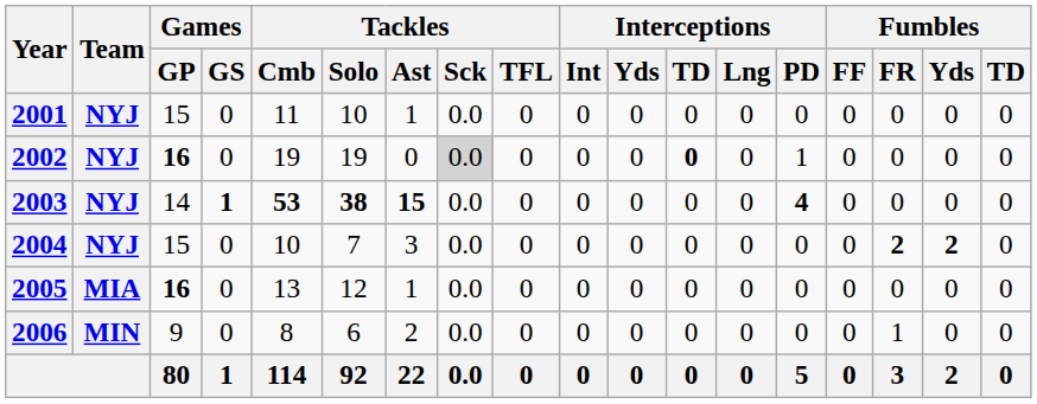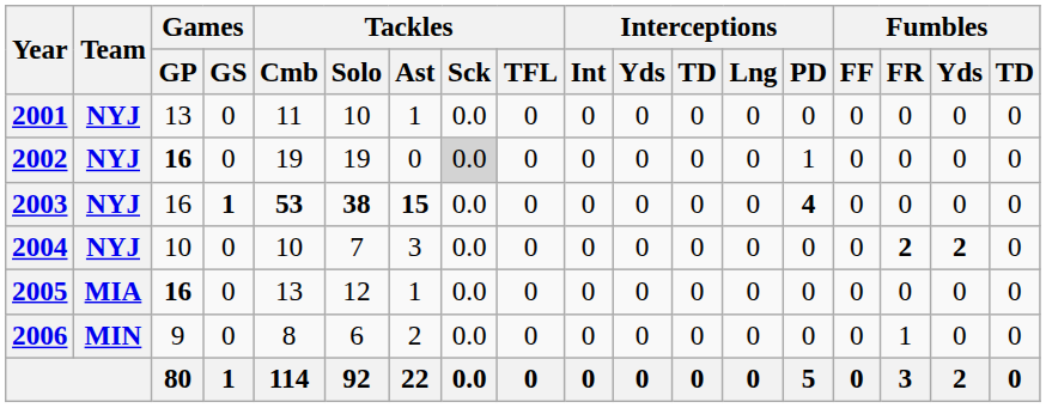2001 | Games / GP: 15 -> 13
2002 | Interceptions / TD: bold -> normal
2003 | Games / GP: 14 -> 16
2004 | Games / GP: 15 -> 10
